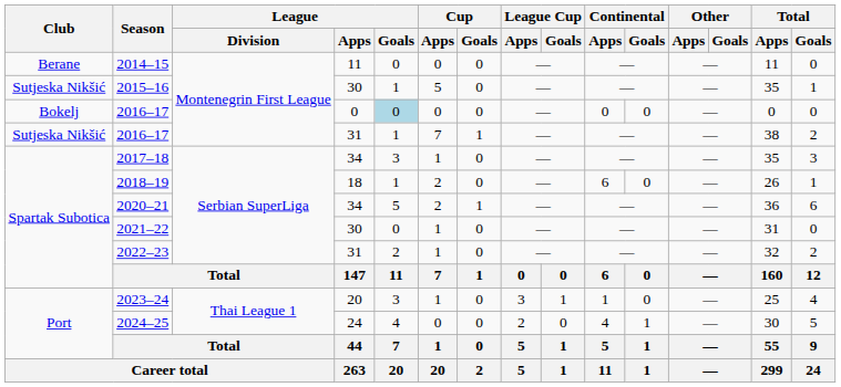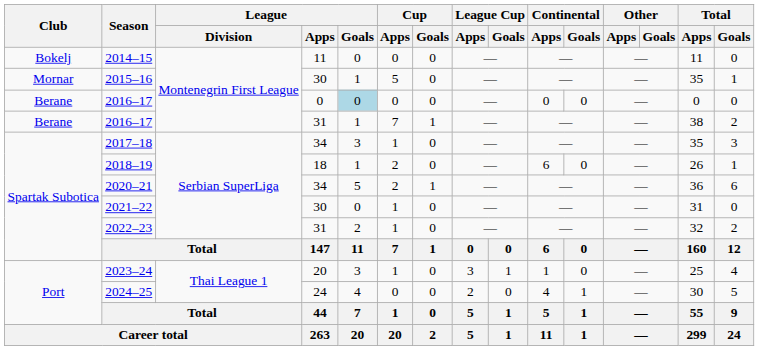2014–15 | Club: Berane -> Bokelj
2015–16 | Club: Sutjeska Nikšić -> Mornar
2016–17 / 0 | Club: Bokelj -> Berane
2016–17 / 31 | Club: Sutjeska Nikšić -> Berane
